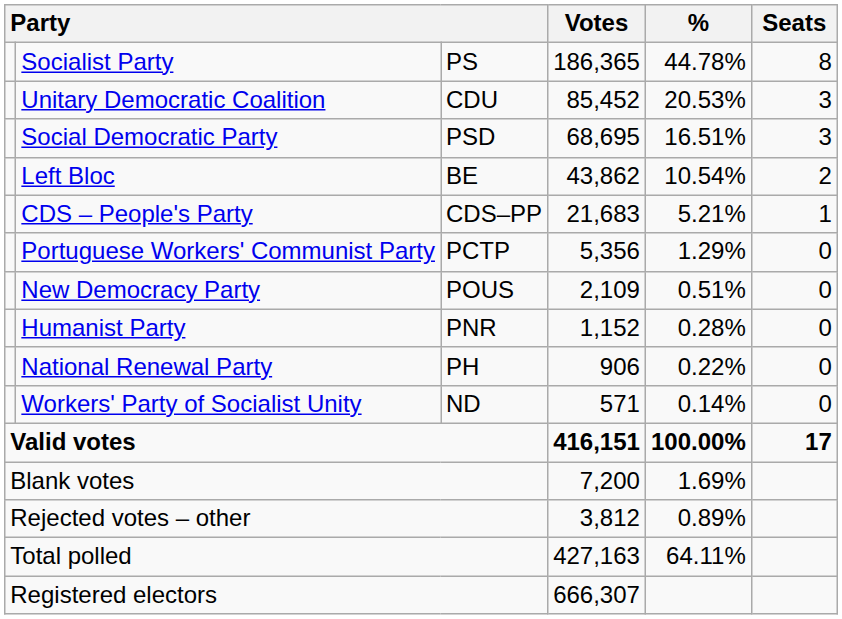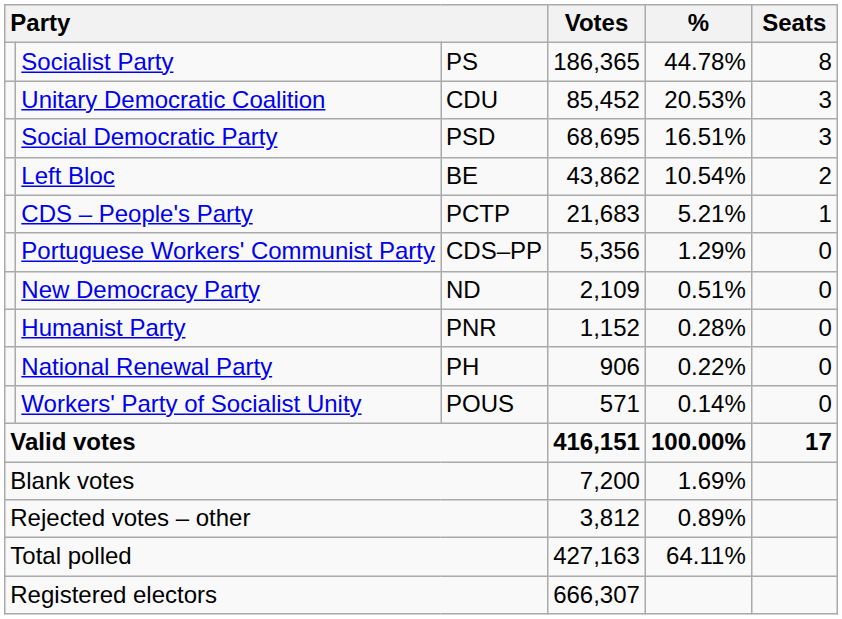CDS – People's Party | column 3: CDS–PP -> PCTP
Portuguese Workers' Communist Party | column 3: PCTP -> CDS–PP
New Democracy Party | column 3: POUS -> ND
Workers' Party of Socialist Unity | column 3: ND -> POUS
